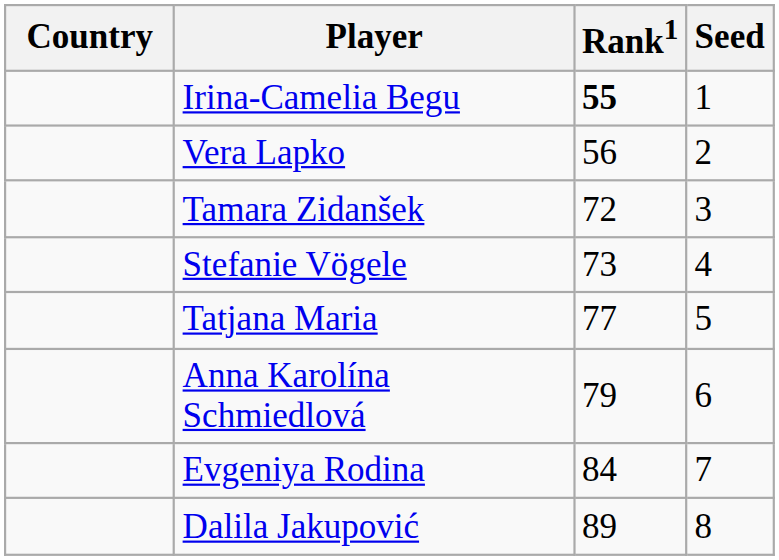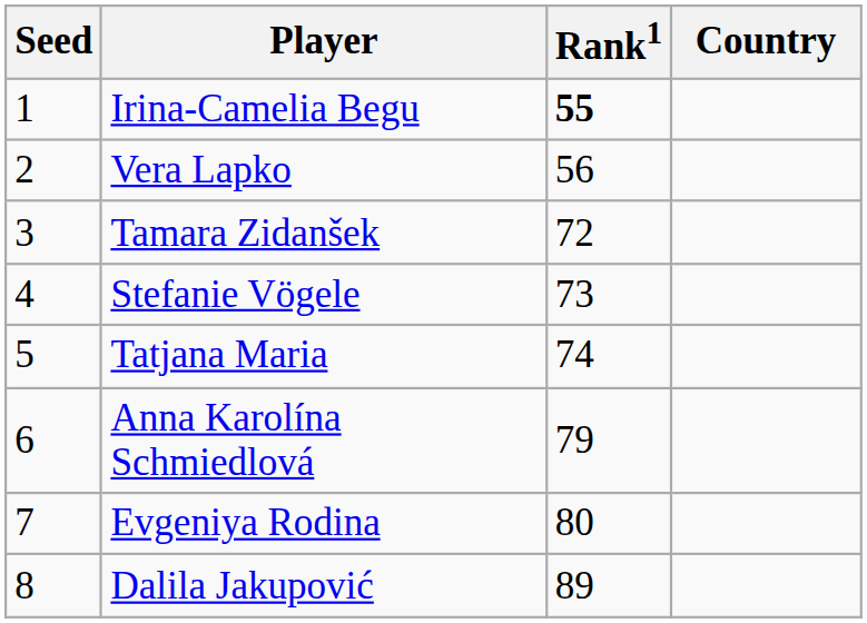columns swapped: Country <-> Seed
Tatjana Maria | Rank1: 77 -> 74
Evgeniya Rodina | Rank1: 84 -> 80
